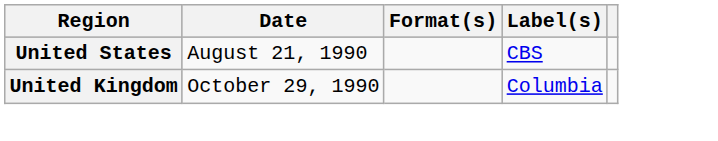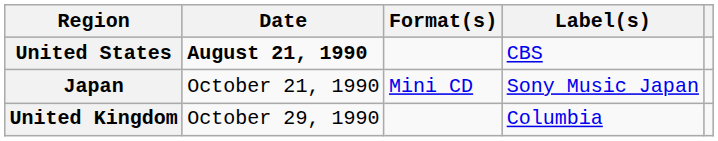United States | Date: normal -> bold
+ row: Japan | October 21, 1990 | Mini CD | Sony Music Japan
